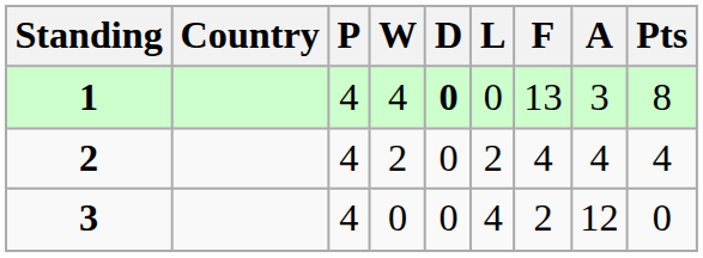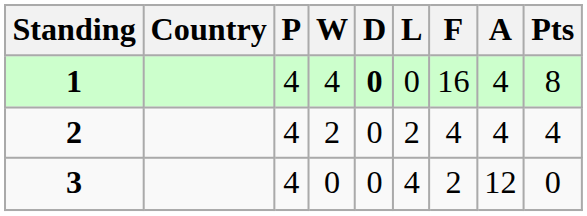1 | F: 13 -> 16
1 | A: 3 -> 4
